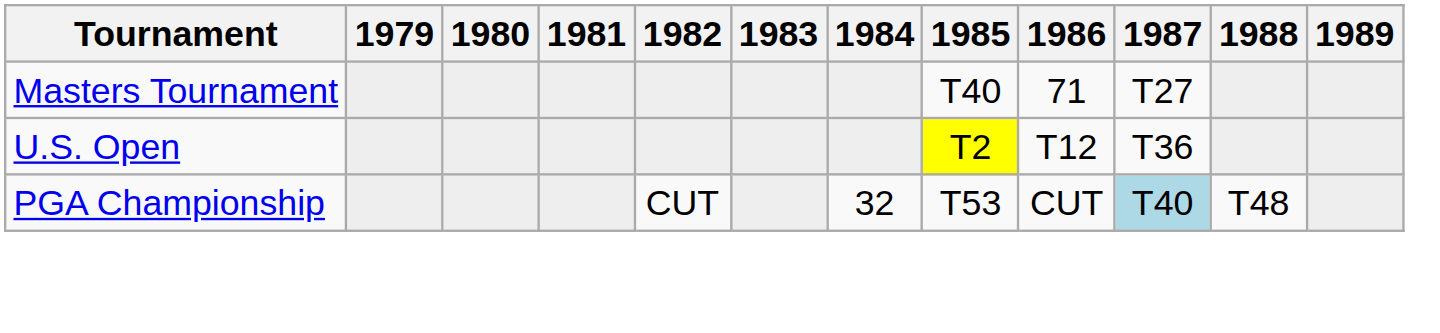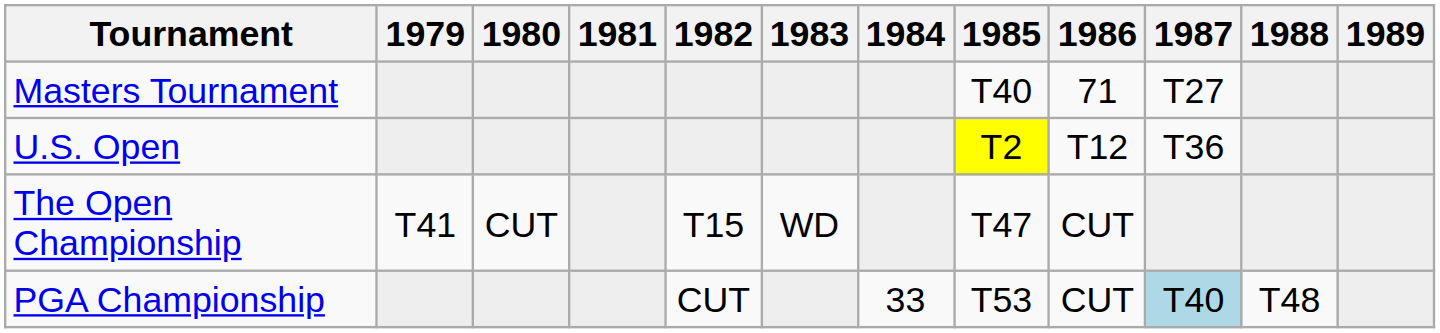+ row: The Open Championship | T41 | CUT | T15 | WD | T47 | CUT
PGA Championship | 1984: 32 -> 33
